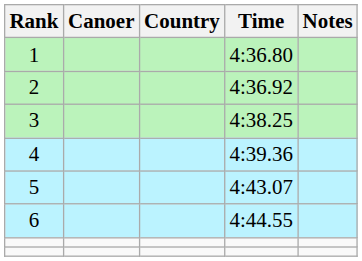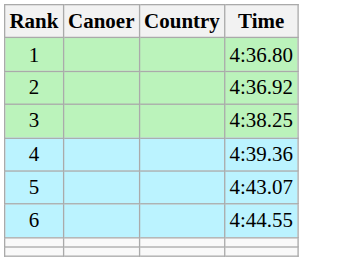- column: Notes
